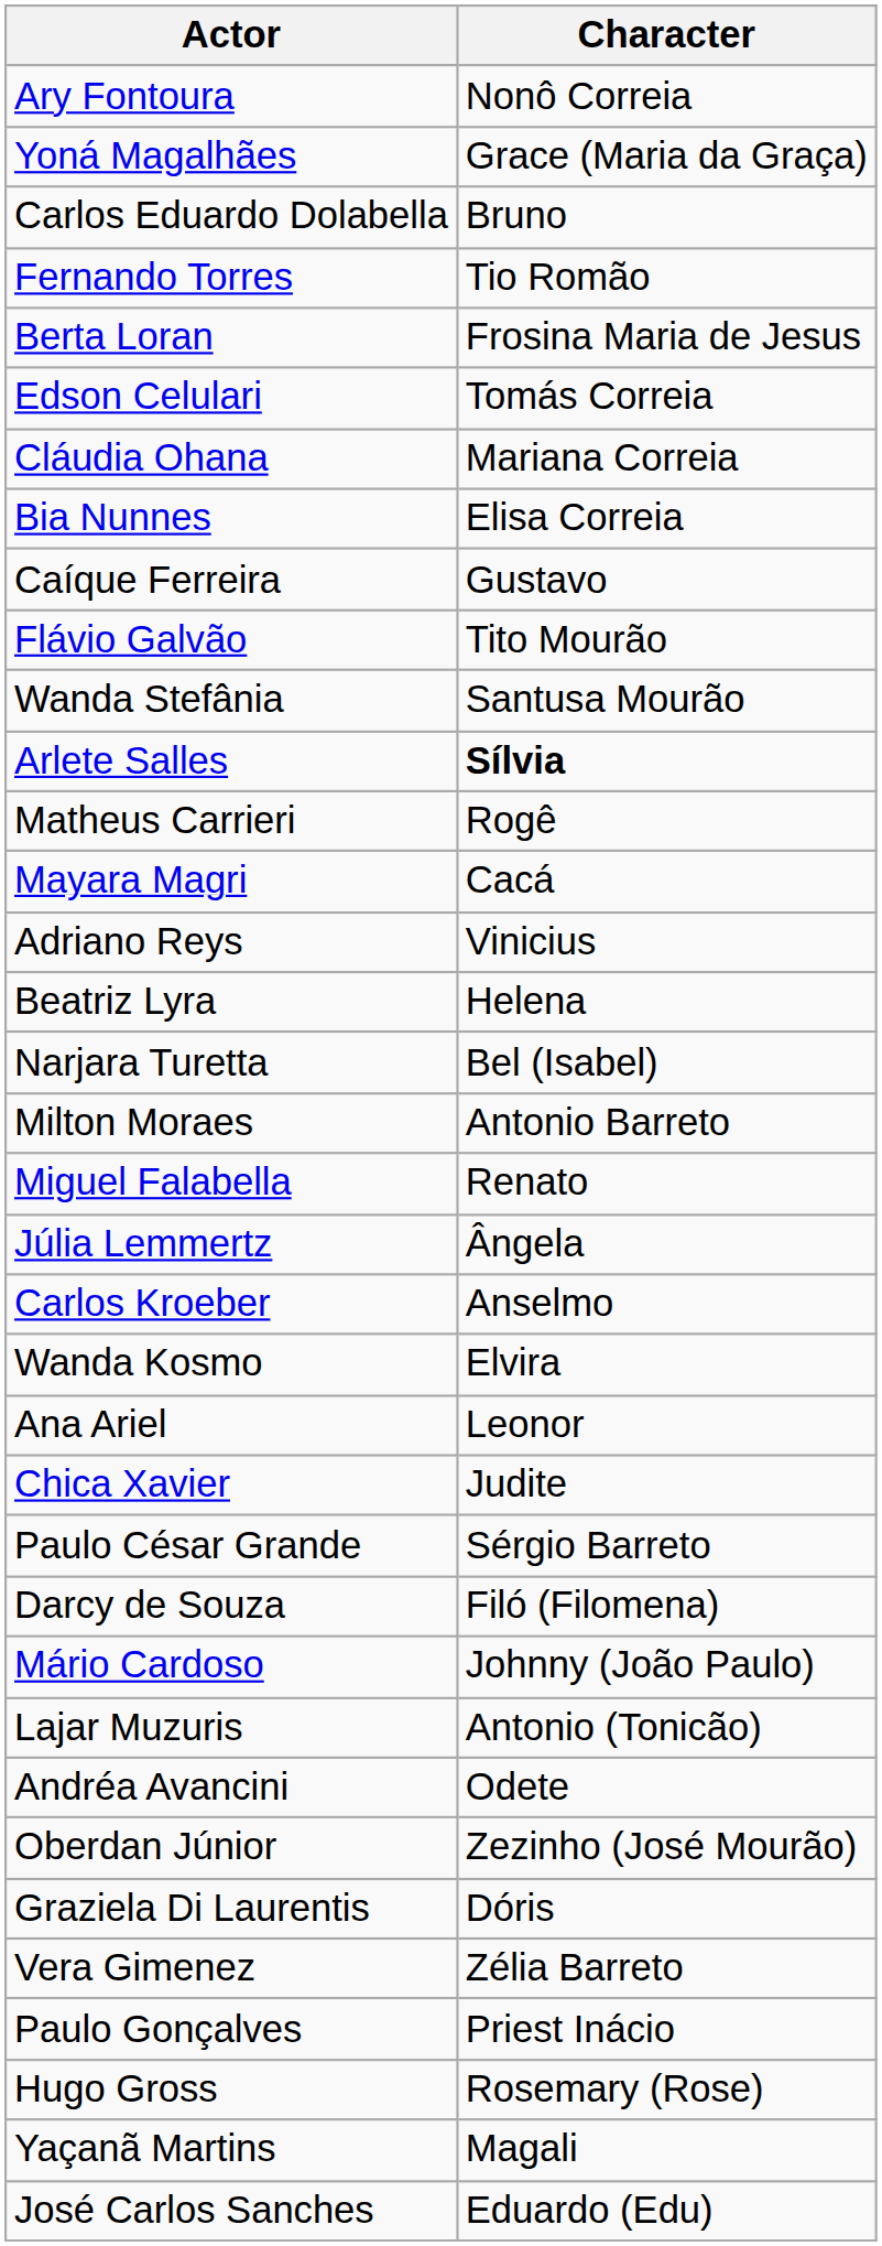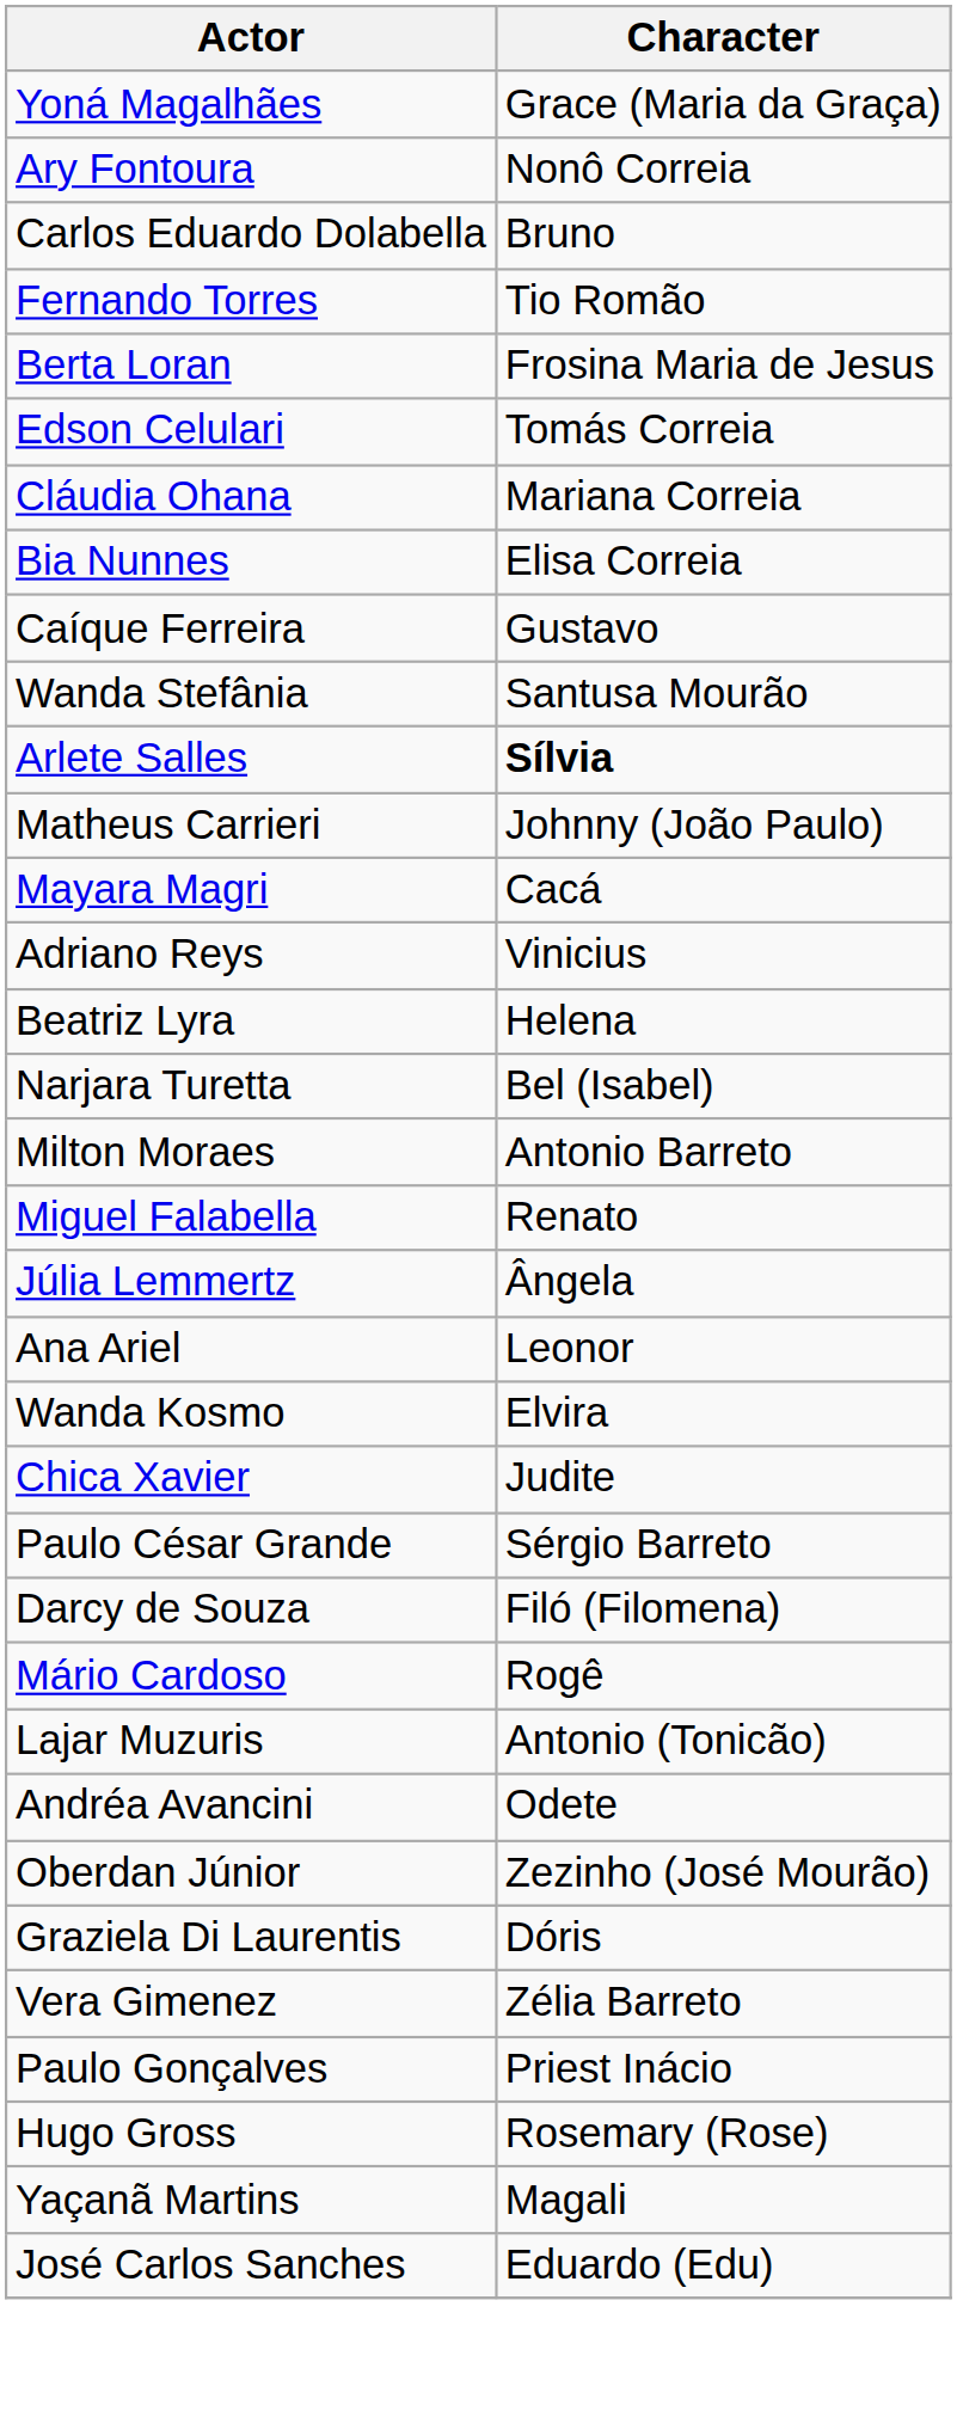rows swapped: Ary Fontoura <-> Yoná Magalhães
- row: Flávio Galvão | Tito Mourão
Matheus Carrieri | Character: Rogê -> Johnny (João Paulo)
- row: Carlos Kroeber | Anselmo
rows swapped: Wanda Kosmo <-> Ana Ariel
Mário Cardoso | Character: Johnny (João Paulo) -> Rogê
